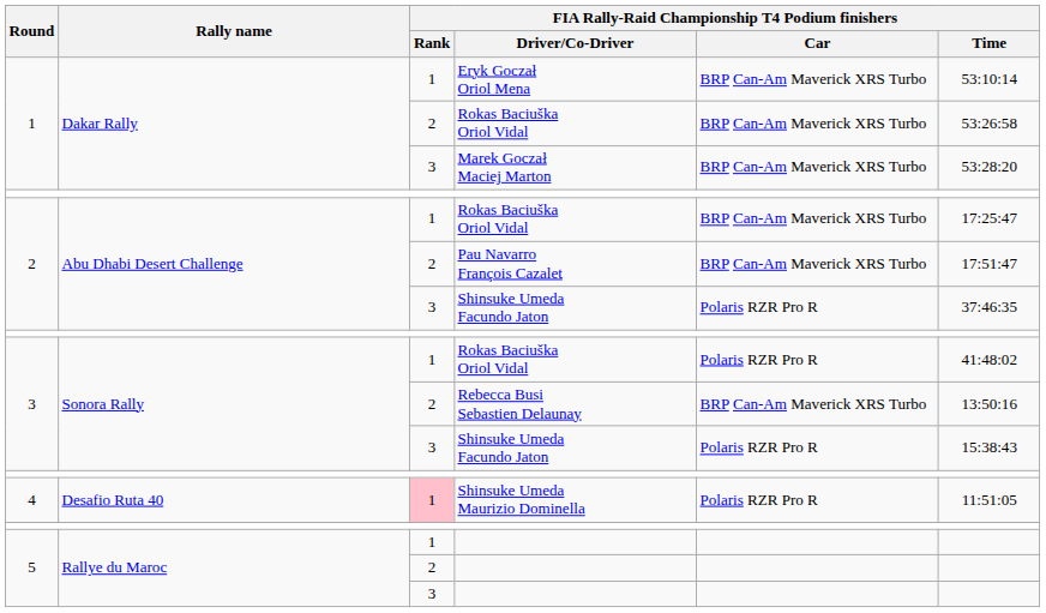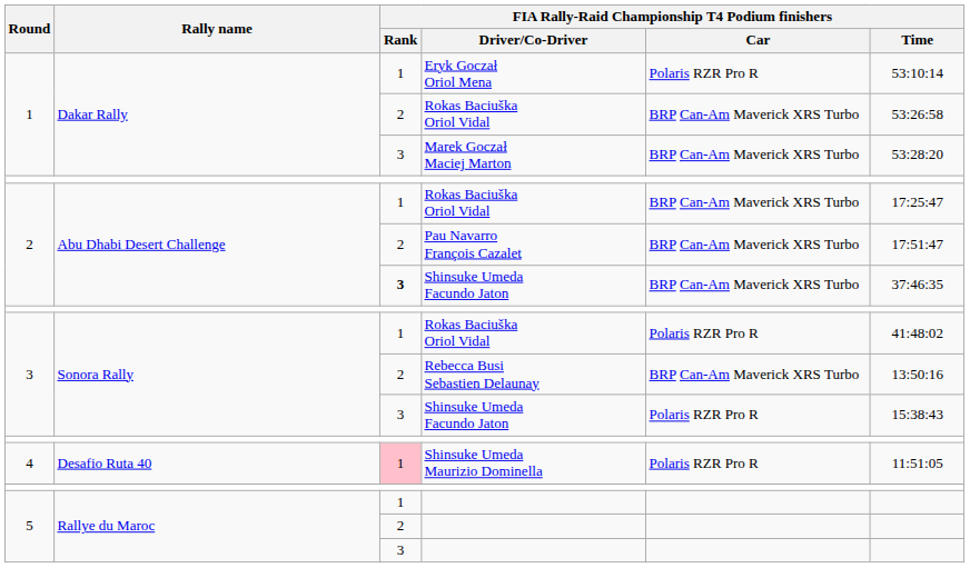Eryk Goczał Oriol Mena | FIA Rally-Raid Championship T4 Podium finishers / Car: BRP Can-Am Maverick XRS Turbo -> Polaris RZR Pro R
2 / Shinsuke Umeda Facundo Jaton | FIA Rally-Raid Championship T4 Podium finishers / Rank: normal -> bold
2 / Shinsuke Umeda Facundo Jaton | FIA Rally-Raid Championship T4 Podium finishers / Car: Polaris RZR Pro R -> BRP Can-Am Maverick XRS Turbo
